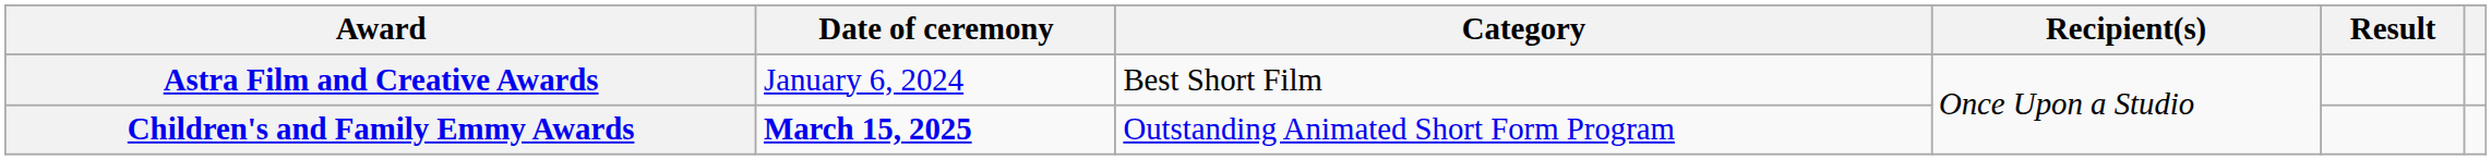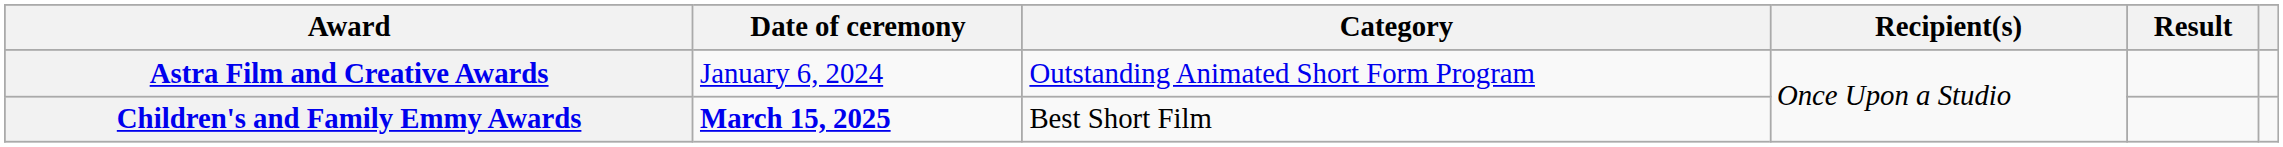Astra Film and Creative Awards | Category: Best Short Film -> Outstanding Animated Short Form Program
Children's and Family Emmy Awards | Category: Outstanding Animated Short Form Program -> Best Short Film
